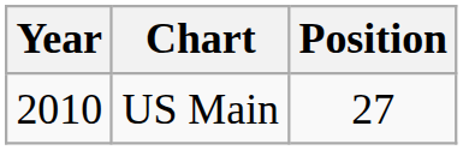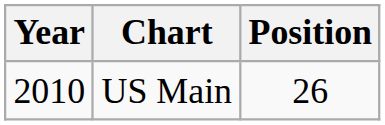US Main | Position: 27 -> 26
